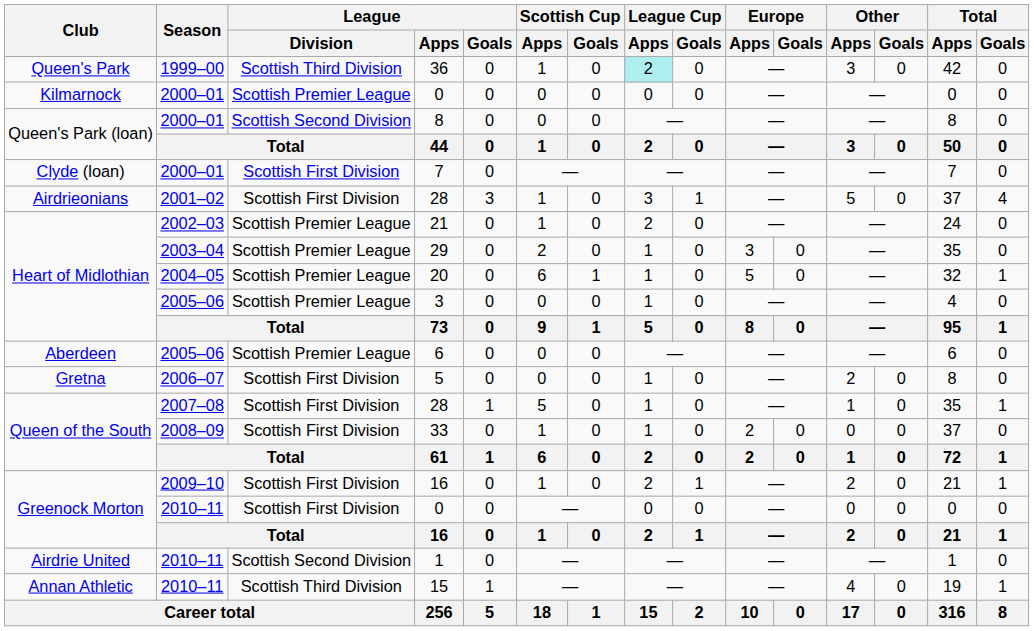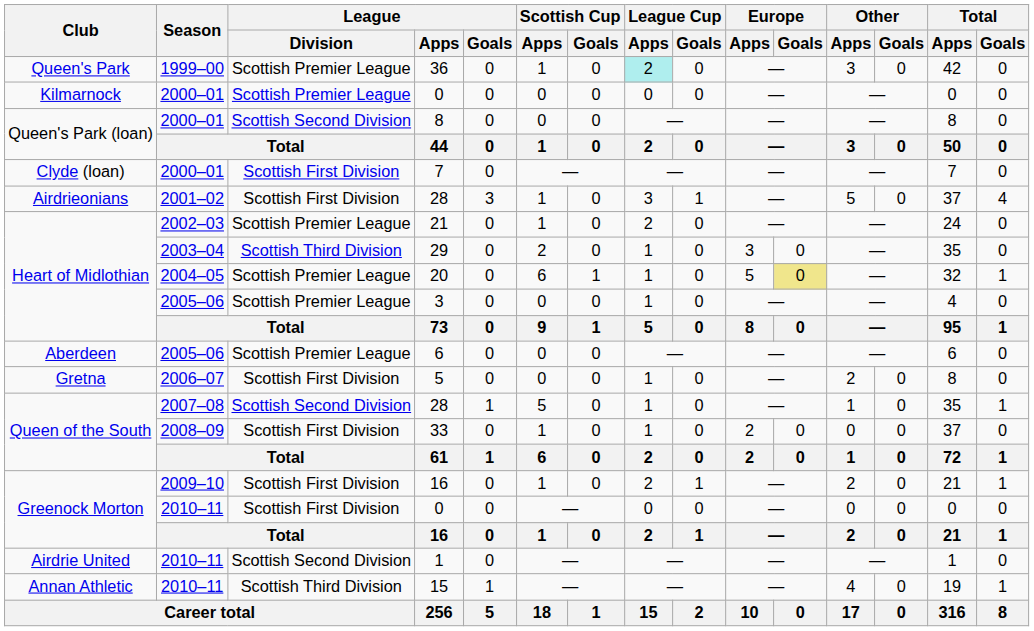36 | League / Division: Scottish Third Division -> Scottish Premier League
29 | League / Division: Scottish Premier League -> Scottish Third Division
20 | Europe / Goals: no background -> khaki background
Queen of the South / 28 | League / Division: Scottish First Division -> Scottish Second Division
